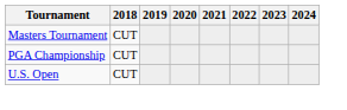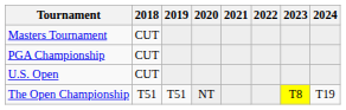+ row: The Open Championship | T51 | T51 | NT | T8 | T19
